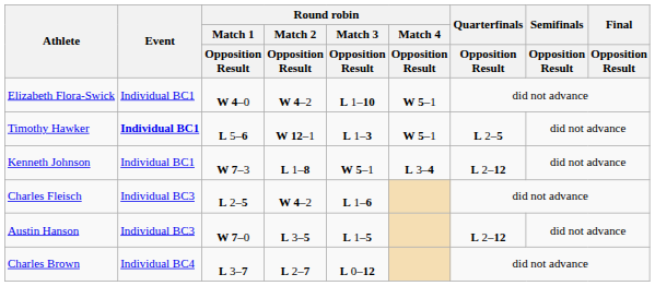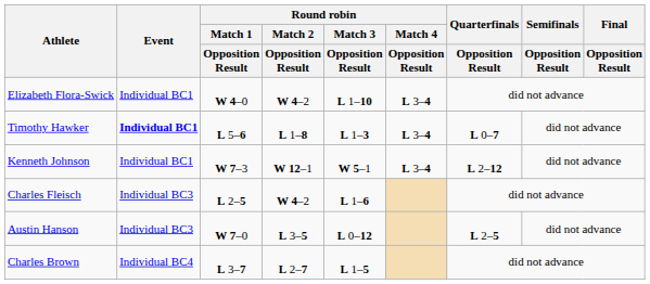Elizabeth Flora-Swick | Round robin / Match 4 / Opposition Result: W 5–1 -> L 3–4
Timothy Hawker | Round robin / Match 2 / Opposition Result: W 12–1 -> L 1–8
Timothy Hawker | Round robin / Match 4 / Opposition Result: W 5–1 -> L 3–4
Timothy Hawker | Quarterfinals / Opposition Result: L 2–5 -> L 0–7
Kenneth Johnson | Round robin / Match 2 / Opposition Result: L 1–8 -> W 12–1
Austin Hanson | Round robin / Match 3 / Opposition Result: L 1–5 -> L 0–12
Austin Hanson | Quarterfinals / Opposition Result: L 2–12 -> L 2–5
Charles Brown | Round robin / Match 3 / Opposition Result: L 0–12 -> L 1–5
